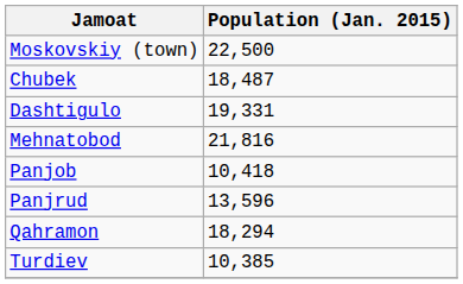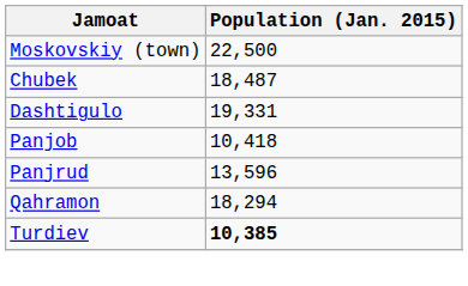- row: Mehnatobod | 21,816
Turdiev | Population (Jan. 2015): normal -> bold
